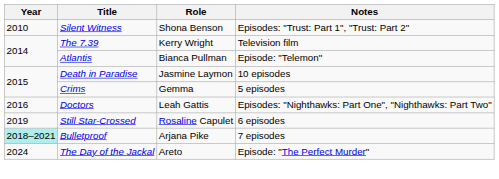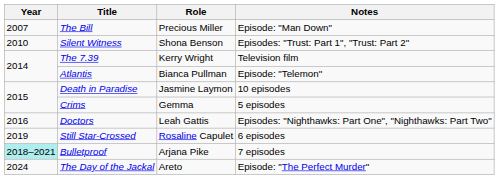+ row: 2007 | The Bill | Precious Miller | Episode: "Man Down"
